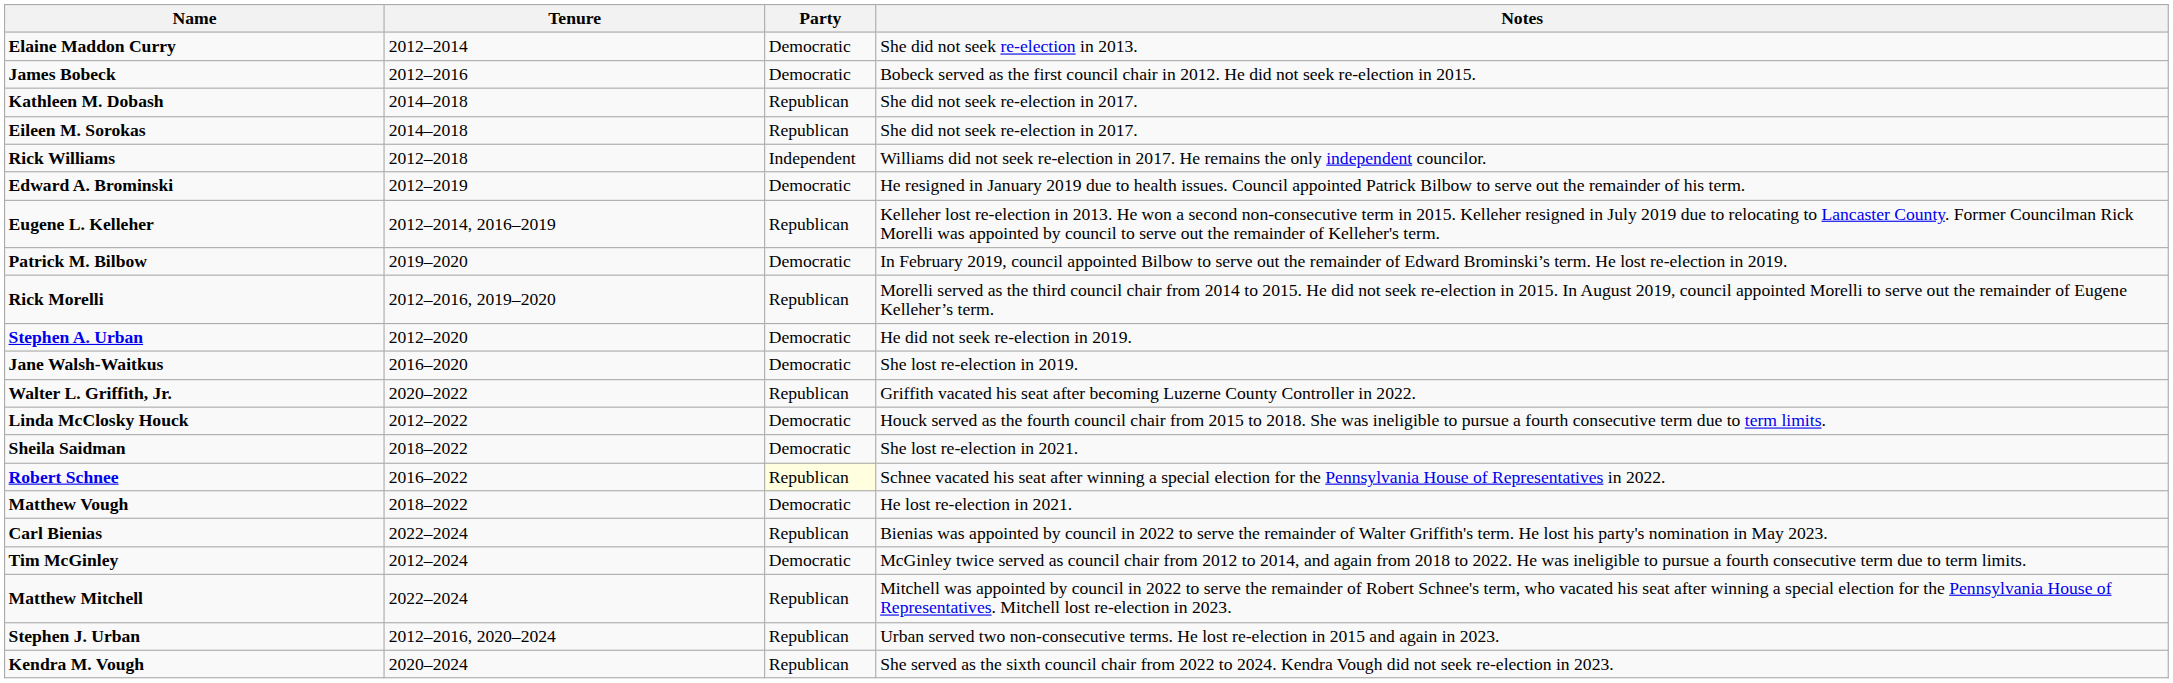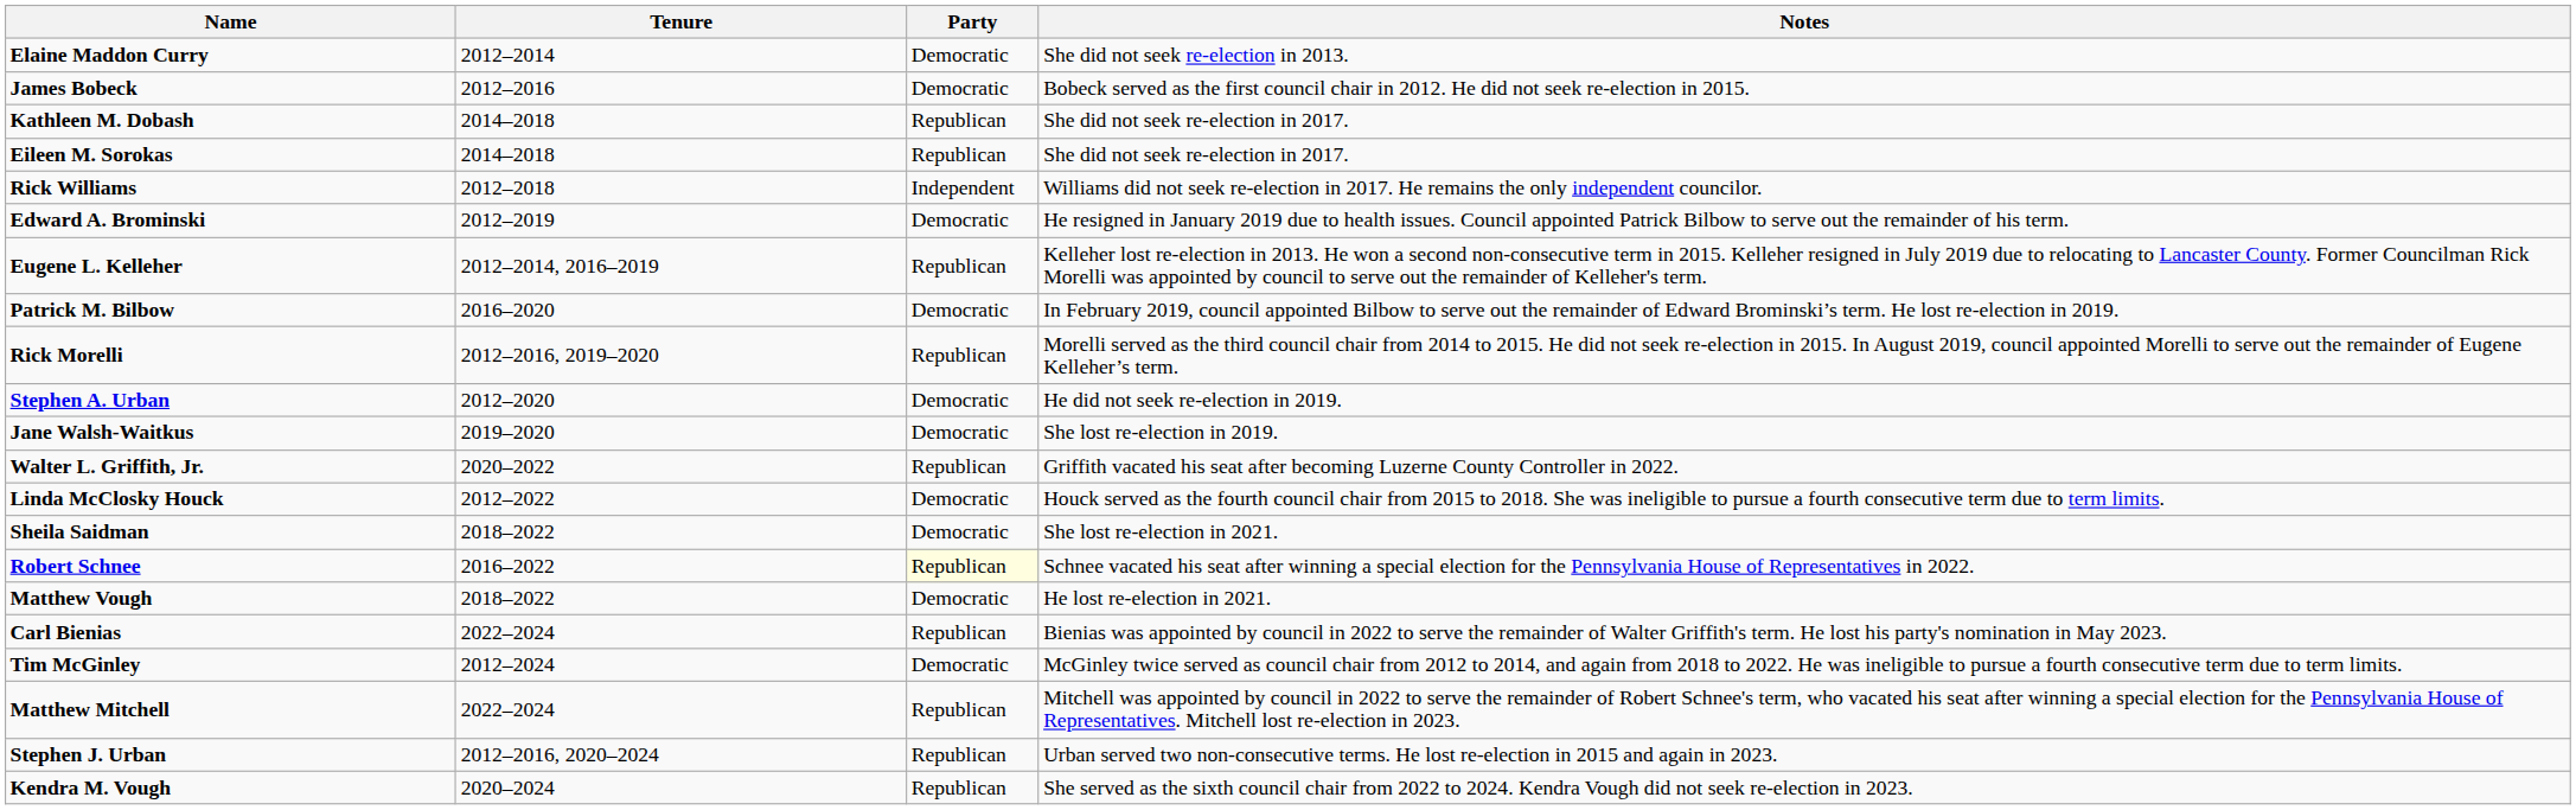Patrick M. Bilbow | Tenure: 2019–2020 -> 2016–2020
Jane Walsh-Waitkus | Tenure: 2016–2020 -> 2019–2020
